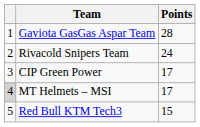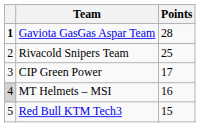Gaviota GasGas Aspar Team | column 1: normal -> bold
Rivacold Snipers Team | Points: 24 -> 25
MT Helmets – MSI | Points: 17 -> 16
